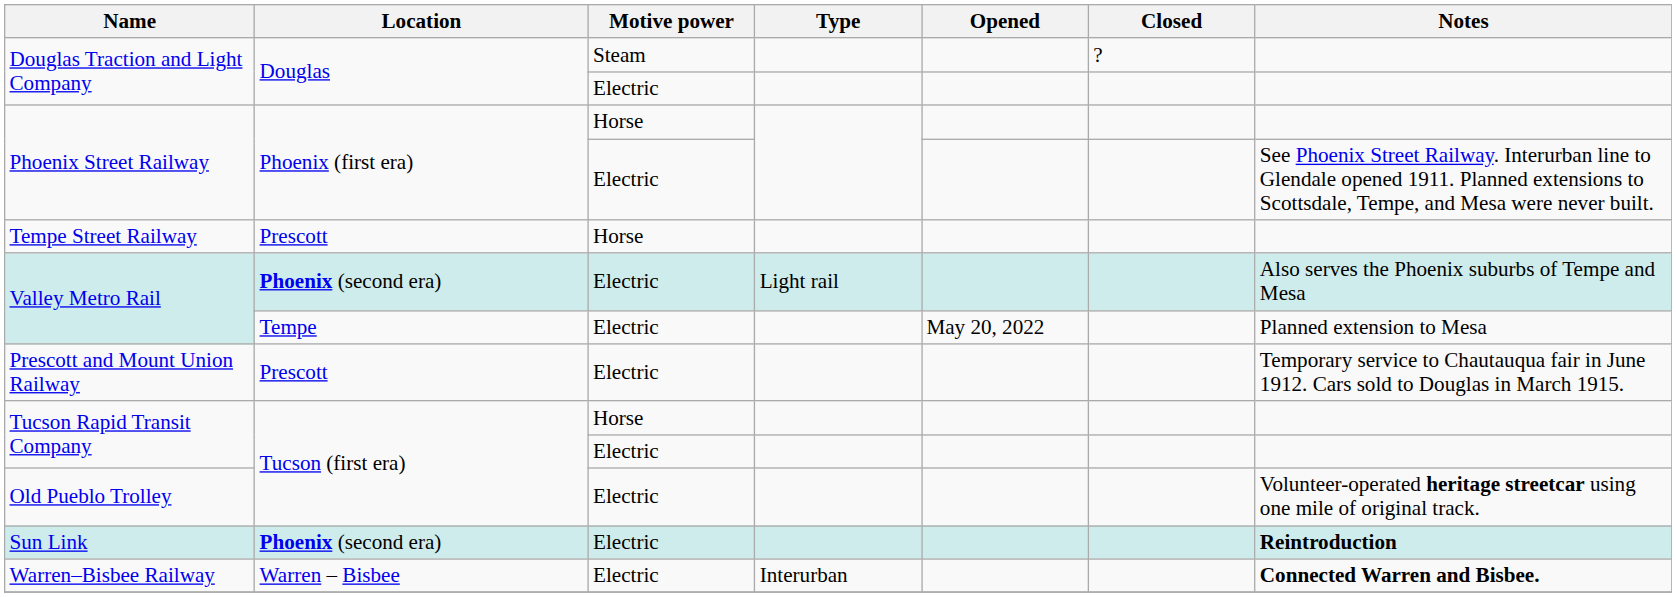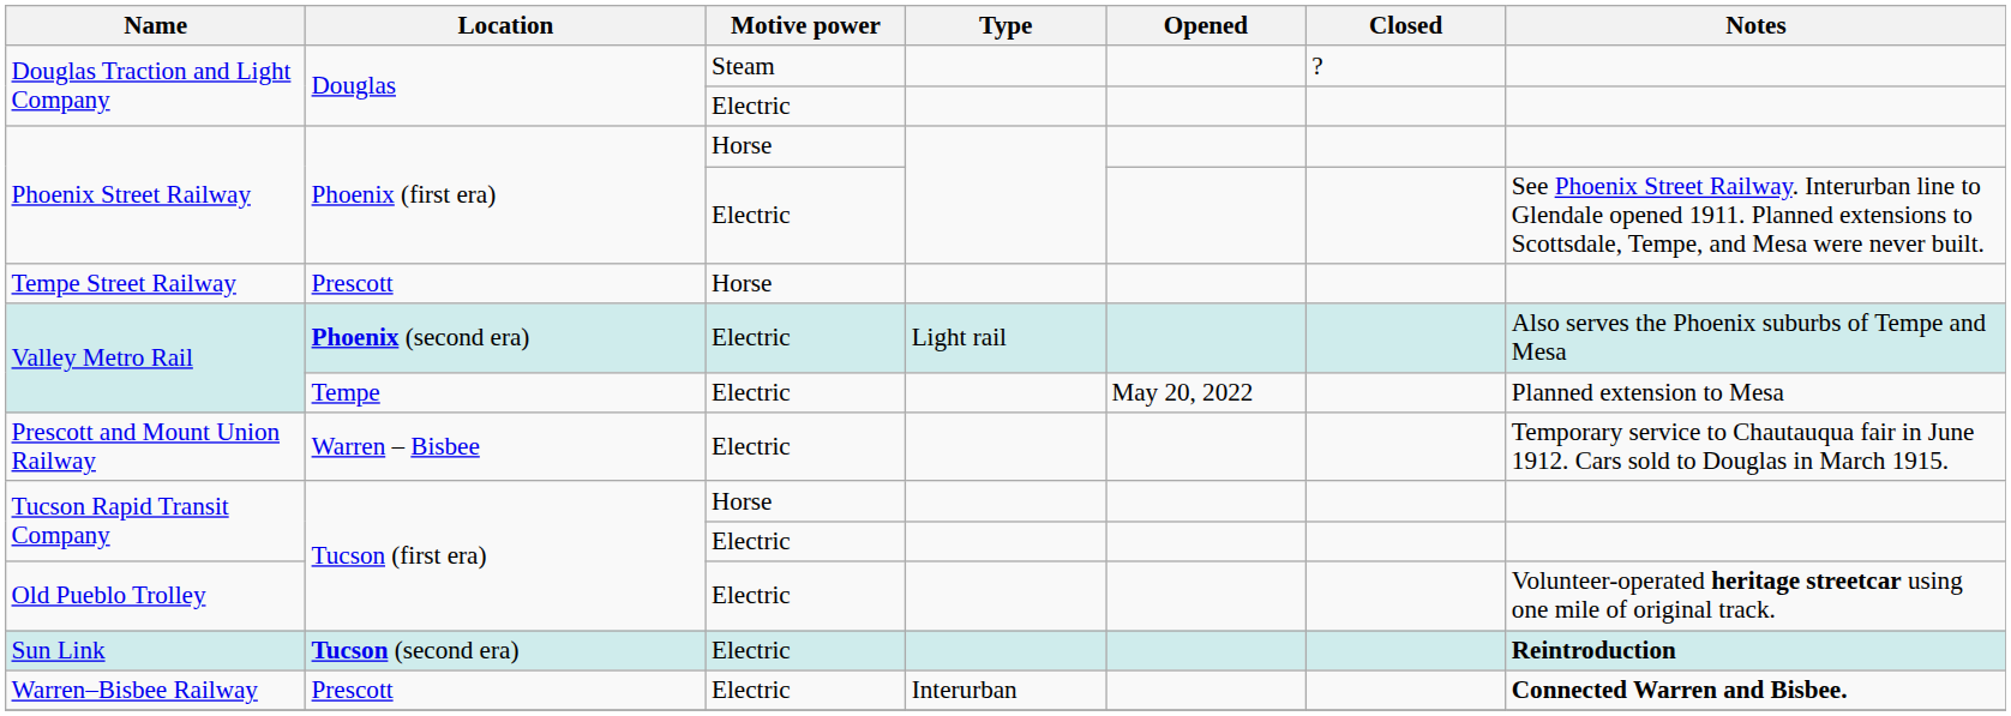Prescott and Mount Union Railway | Location: Prescott -> Warren – Bisbee
Sun Link | Location: Phoenix (second era) -> Tucson (second era)
Warren–Bisbee Railway | Location: Warren – Bisbee -> Prescott
